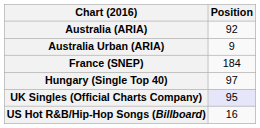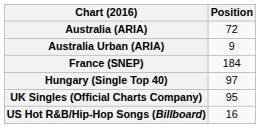Australia (ARIA) | Position: 92 -> 72
UK Singles (Official Charts Company) | Position: lavender background -> no background
